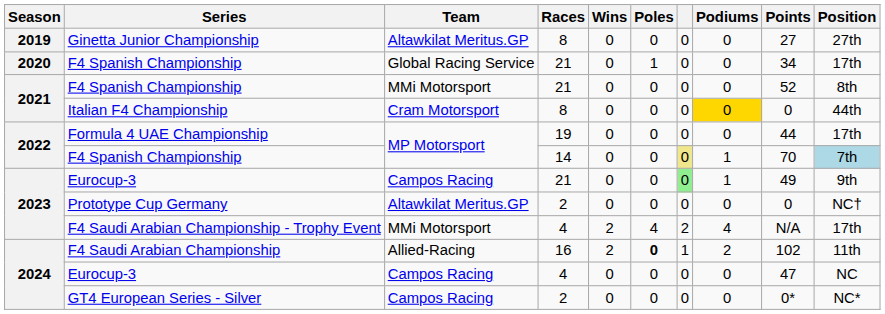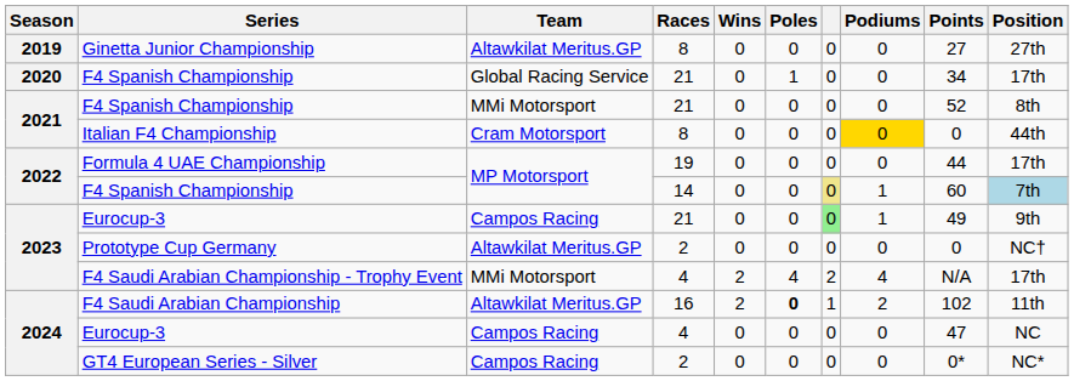2022 / F4 Spanish Championship | Points: 70 -> 60
F4 Saudi Arabian Championship | Team: Allied-Racing -> Altawkilat Meritus.GP
